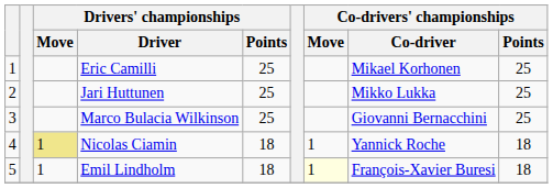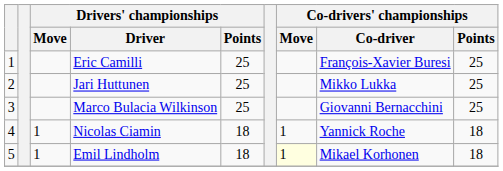Eric Camilli | Co-drivers' championships / Co-driver: Mikael Korhonen -> François-Xavier Buresi
Nicolas Ciamin | Drivers' championships / Move: khaki background -> no background
Emil Lindholm | Co-drivers' championships / Co-driver: François-Xavier Buresi -> Mikael Korhonen
